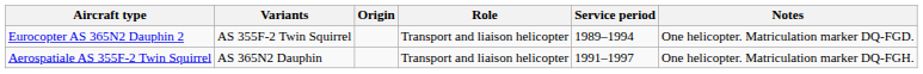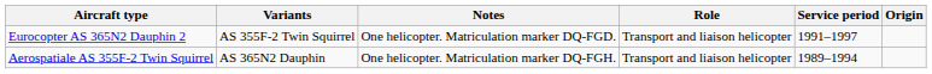columns swapped: Origin <-> Notes
Eurocopter AS 365N2 Dauphin 2 | Service period: 1989–1994 -> 1991–1997
Aerospatiale AS 355F-2 Twin Squirrel | Service period: 1991–1997 -> 1989–1994
